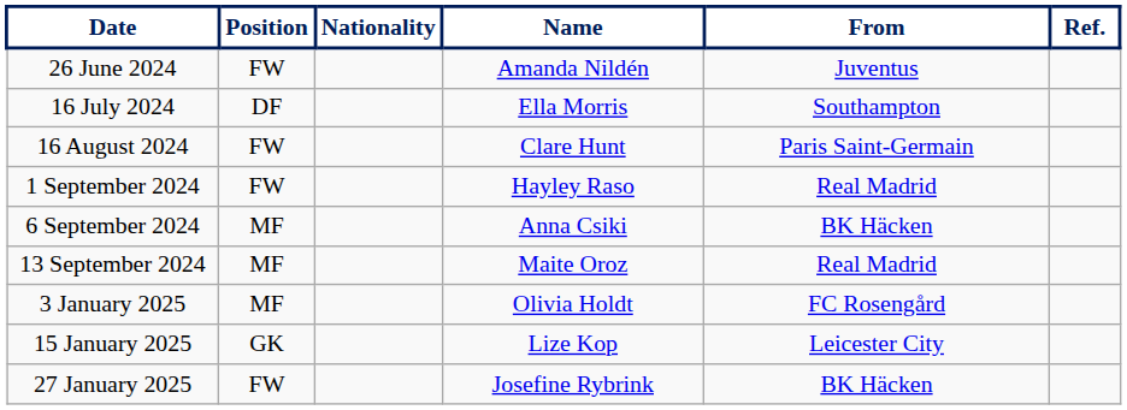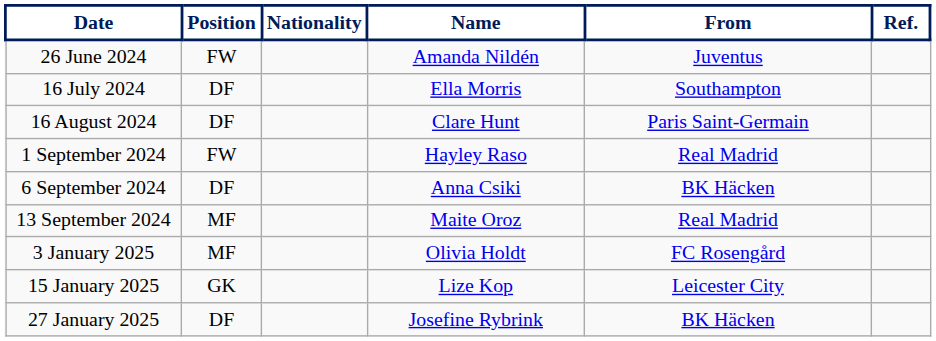16 August 2024 | Position: FW -> DF
6 September 2024 | Position: MF -> DF
27 January 2025 | Position: FW -> DF
